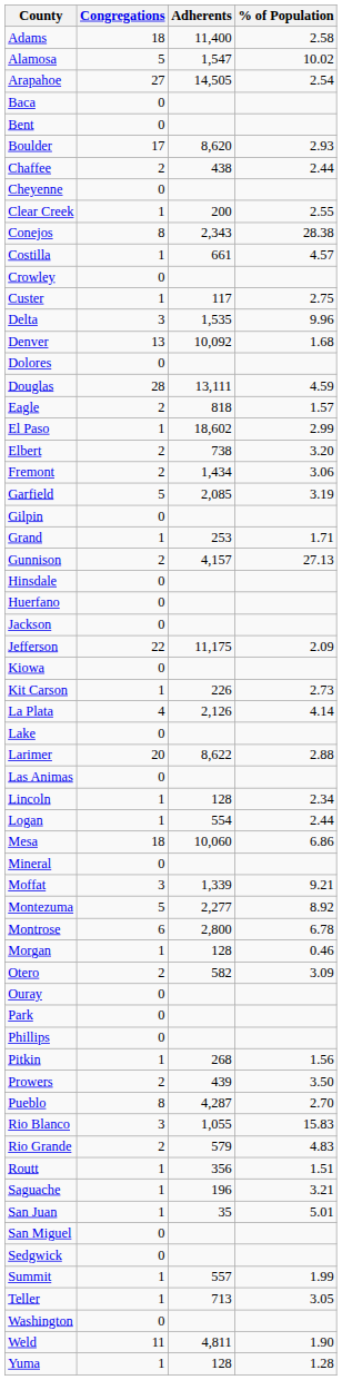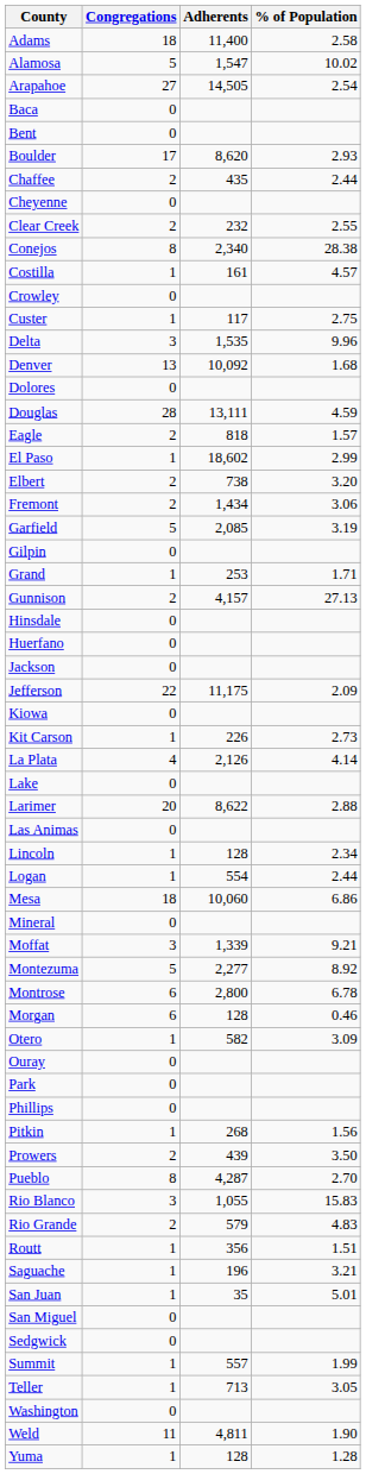Chaffee | Adherents: 438 -> 435
Clear Creek | Congregations: 1 -> 2
Clear Creek | Adherents: 200 -> 232
Conejos | Adherents: 2,343 -> 2,340
Costilla | Adherents: 661 -> 161
Morgan | Congregations: 1 -> 6
Otero | Congregations: 2 -> 1
